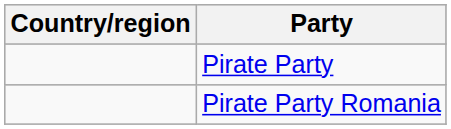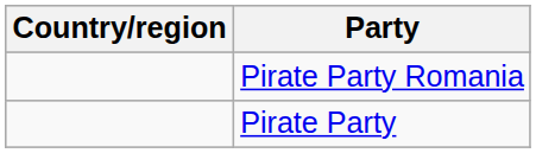rows swapped: Pirate Party <-> Pirate Party Romania
